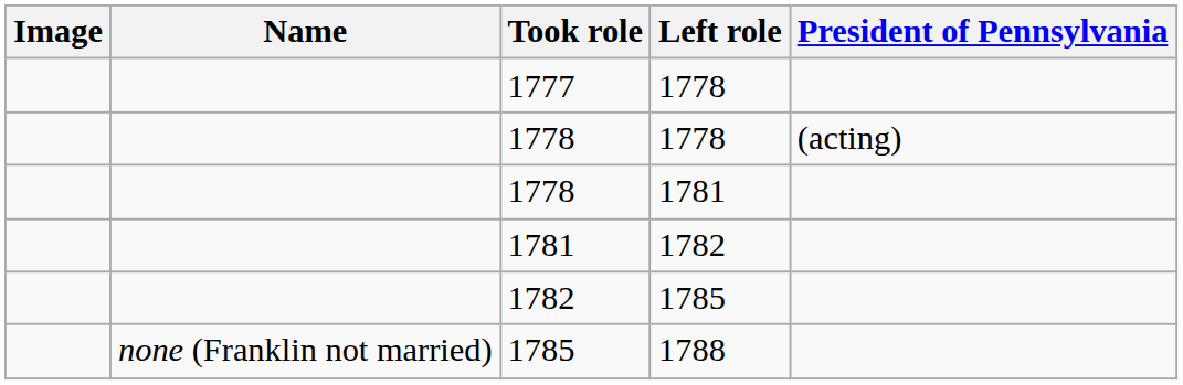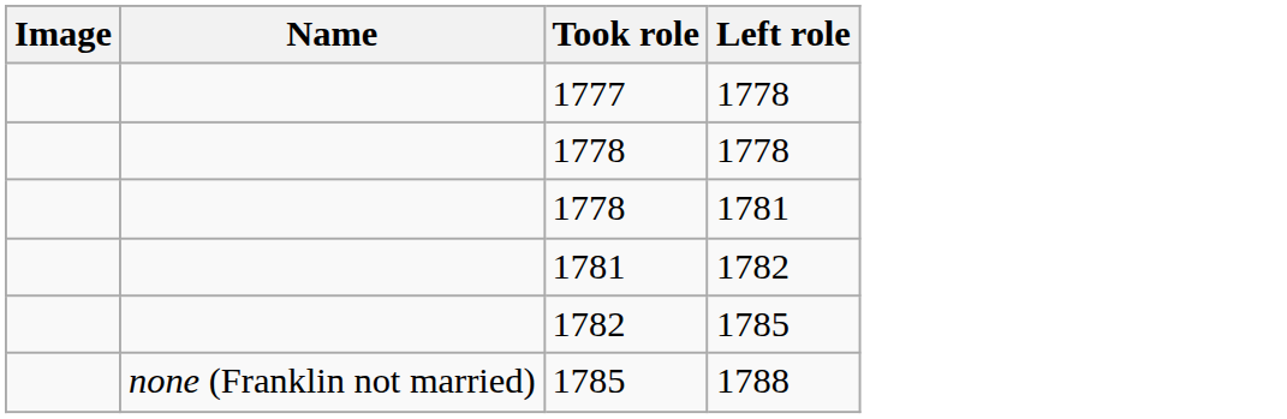- column: President of Pennsylvania | (acting)
